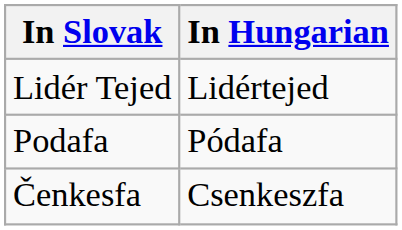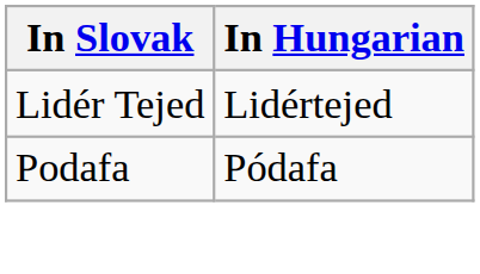- row: Čenkesfa | Csenkeszfa
